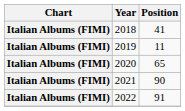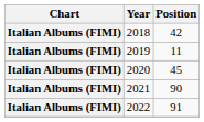2018 | Position: 41 -> 42
2020 | Position: 65 -> 45
